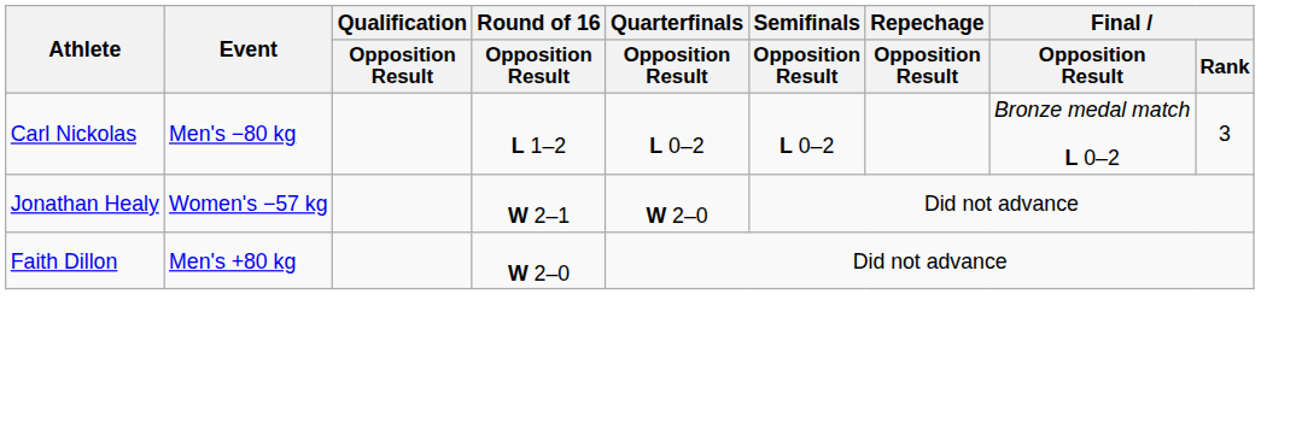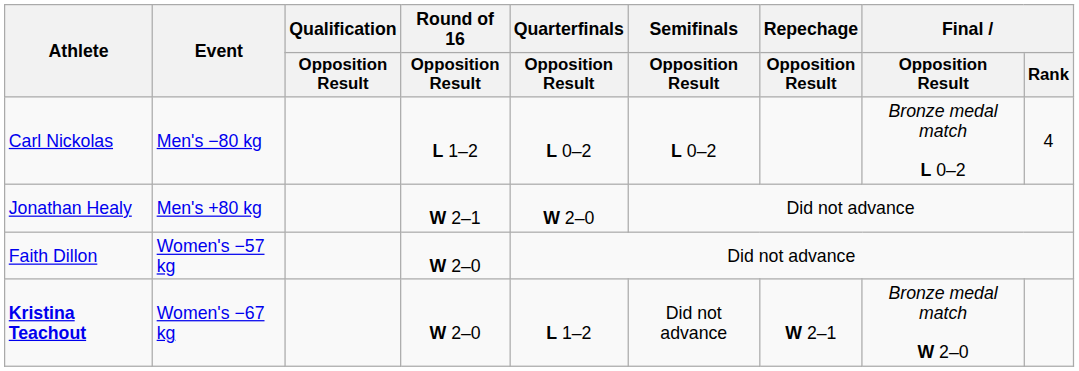Carl Nickolas | Final / Rank: 3 -> 4
Jonathan Healy | Event: Women's −57 kg -> Men's +80 kg
Faith Dillon | Event: Men's +80 kg -> Women's −57 kg
+ row: Kristina Teachout | Women's −67 kg | W 2–0 | L 1–2 | Did not advance | W 2–1 | Bronze medal match W 2–0
